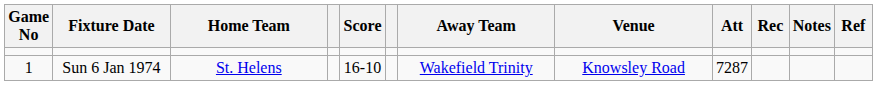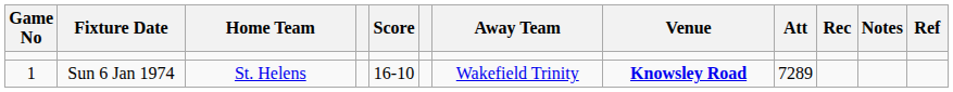Sun 6 Jan 1974 | Venue: normal -> bold
Sun 6 Jan 1974 | Att: 7287 -> 7289
